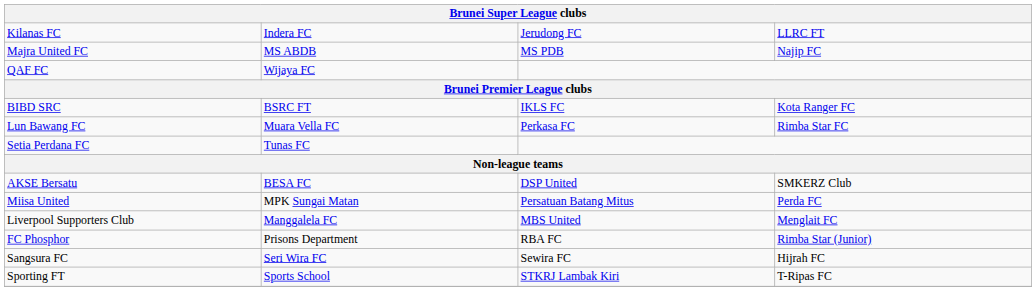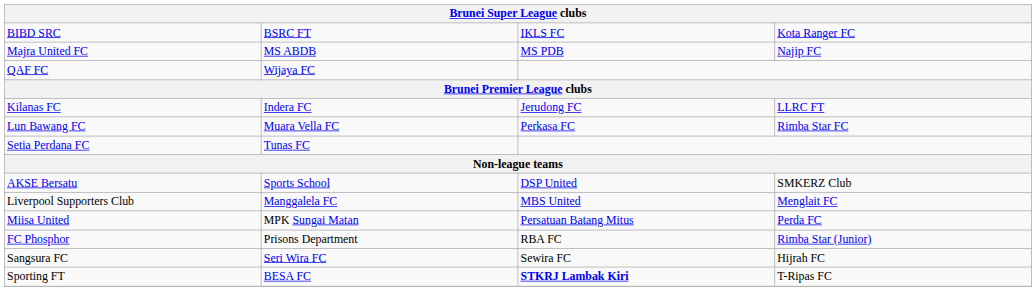rows swapped: Kilanas FC <-> BIBD SRC
AKSE Bersatu | column 2: BESA FC -> Sports School
rows swapped: Liverpool Supporters Club <-> Miisa United
Sporting FT | column 2: Sports School -> BESA FC
Sporting FT | column 3: normal -> bold
